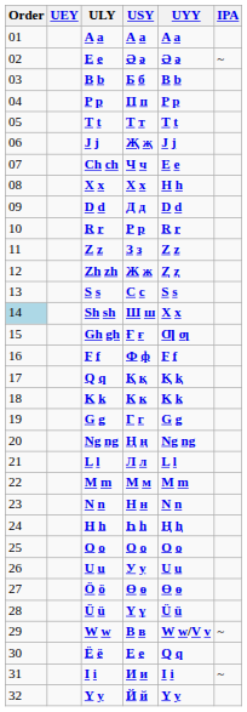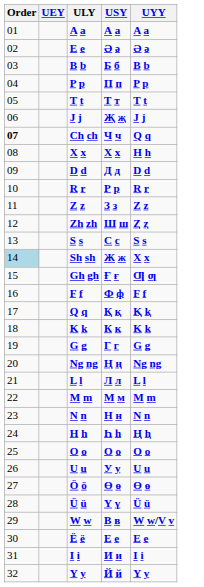- column: IPA | ~ | ~ | ~
Ch ch | Order: normal -> bold
Ch ch | UYY: E e -> Q q
Zh zh | USY: Ж ж -> Ш ш
Sh sh | USY: Ш ш -> Ж ж
Ë ë | UYY: Q q -> E e
